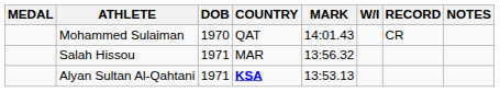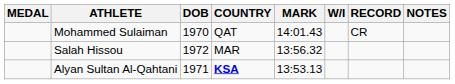Salah Hissou | DOB: 1971 -> 1972
